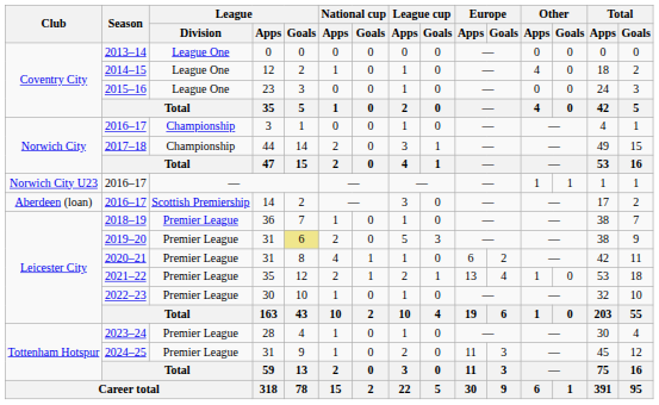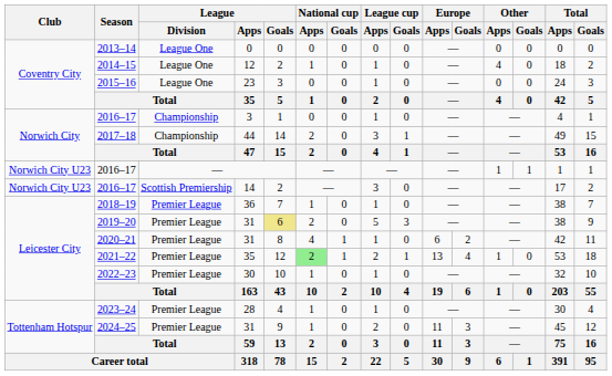2016–17 / 14 | Club: Aberdeen (loan) -> Norwich City U23
2021–22 | National cup / Apps: no background -> lightgreen background
